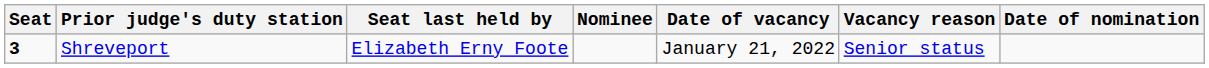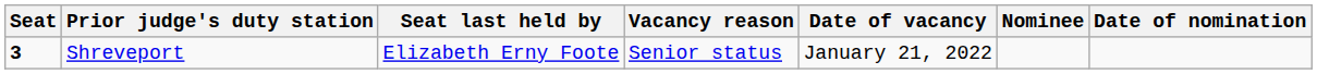columns swapped: Vacancy reason <-> Nominee
